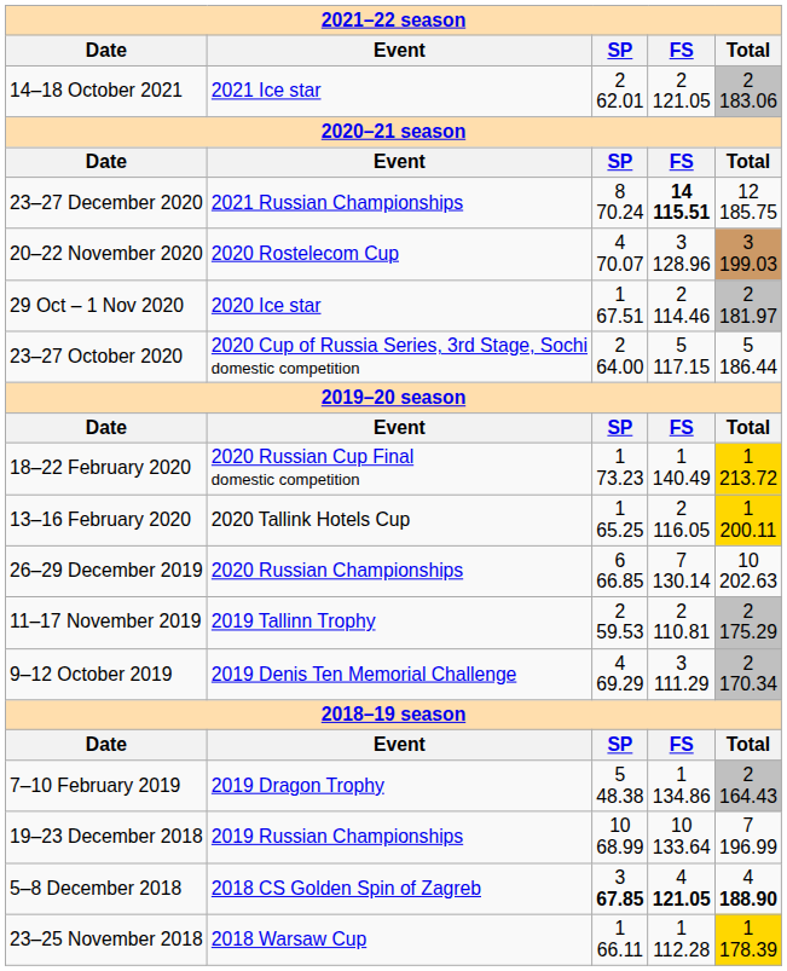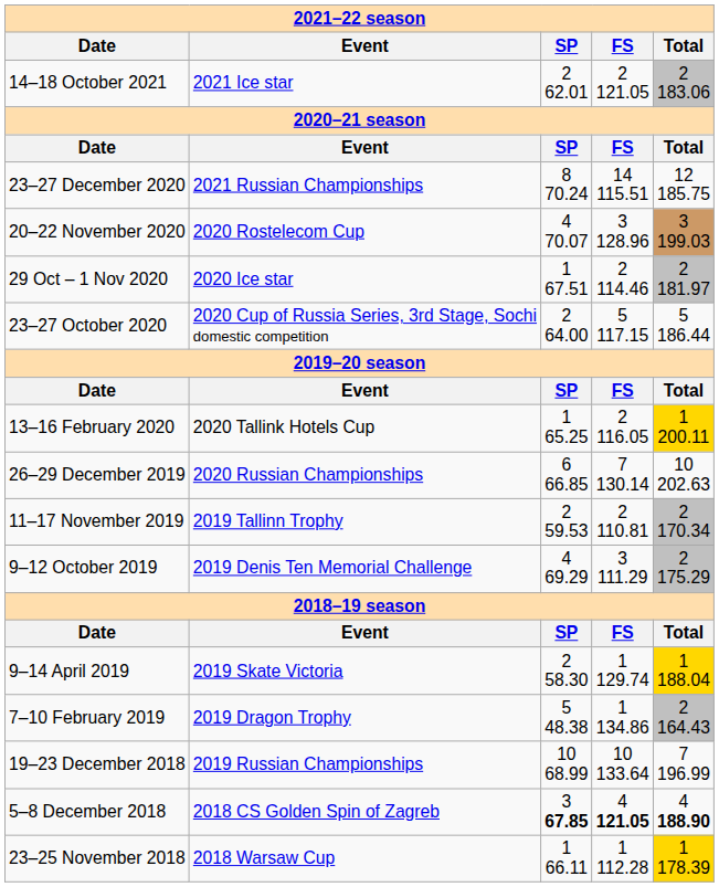23–27 December 2020 | column 4: bold -> normal
- row: 18–22 February 2020 | 2020 Russian Cup Final domestic competition | 1 73.23 | 1 140.49 | 1 213.72
11–17 November 2019 | column 5: 2 175.29 -> 2 170.34
9–12 October 2019 | column 5: 2 170.34 -> 2 175.29
+ row: 9–14 April 2019 | 2019 Skate Victoria | 2 58.30 | 1 129.74 | 1 188.04
